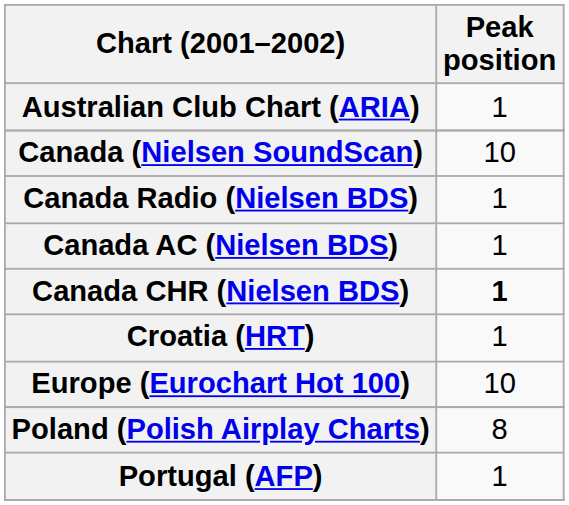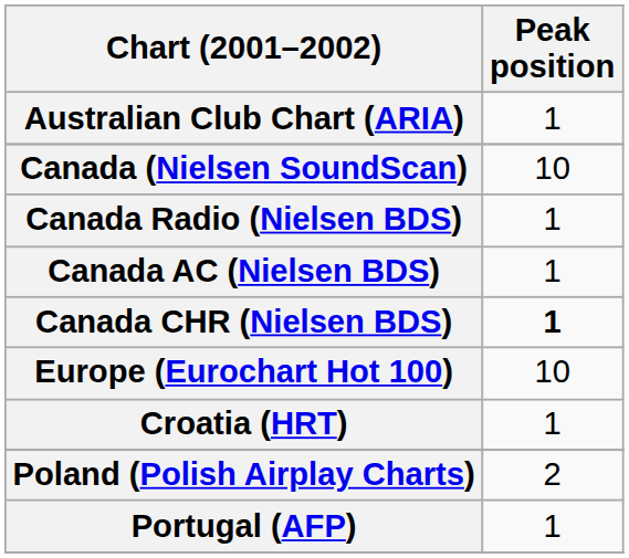rows swapped: Croatia (HRT) <-> Europe (Eurochart Hot 100)
Poland (Polish Airplay Charts) | Peak position: 8 -> 2
